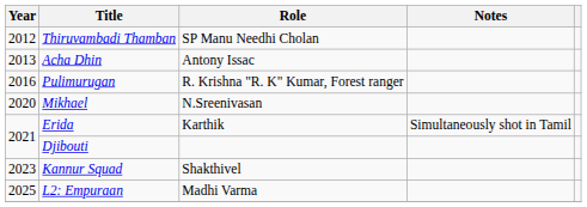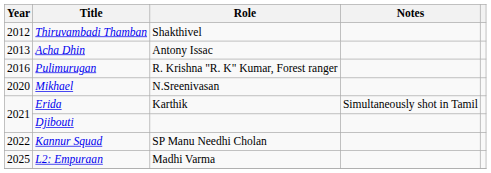Thiruvambadi Thamban | Role: SP Manu Needhi Cholan -> Shakthivel
Kannur Squad | Year: 2023 -> 2022
Kannur Squad | Role: Shakthivel -> SP Manu Needhi Cholan
